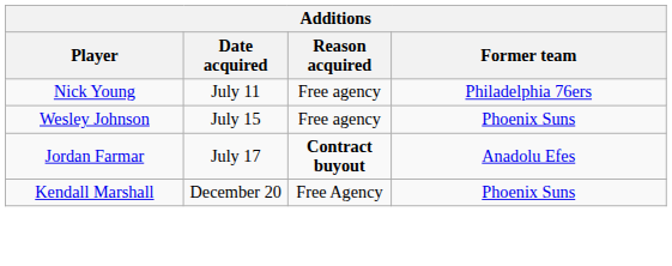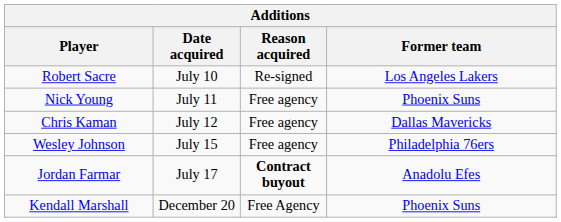+ row: Robert Sacre | July 10 | Re-signed | Los Angeles Lakers
Nick Young | Former team: Philadelphia 76ers -> Phoenix Suns
+ row: Chris Kaman | July 12 | Free agency | Dallas Mavericks
Wesley Johnson | Former team: Phoenix Suns -> Philadelphia 76ers
